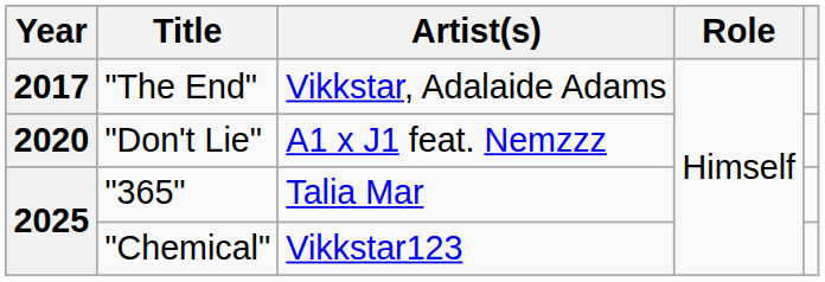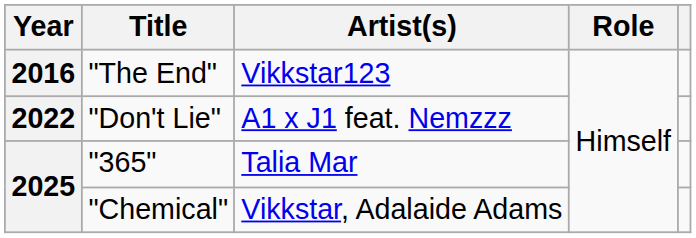"The End" | Year: 2017 -> 2016
"The End" | Artist(s): Vikkstar, Adalaide Adams -> Vikkstar123
"Don't Lie" | Year: 2020 -> 2022
"Chemical" | Artist(s): Vikkstar123 -> Vikkstar, Adalaide Adams
